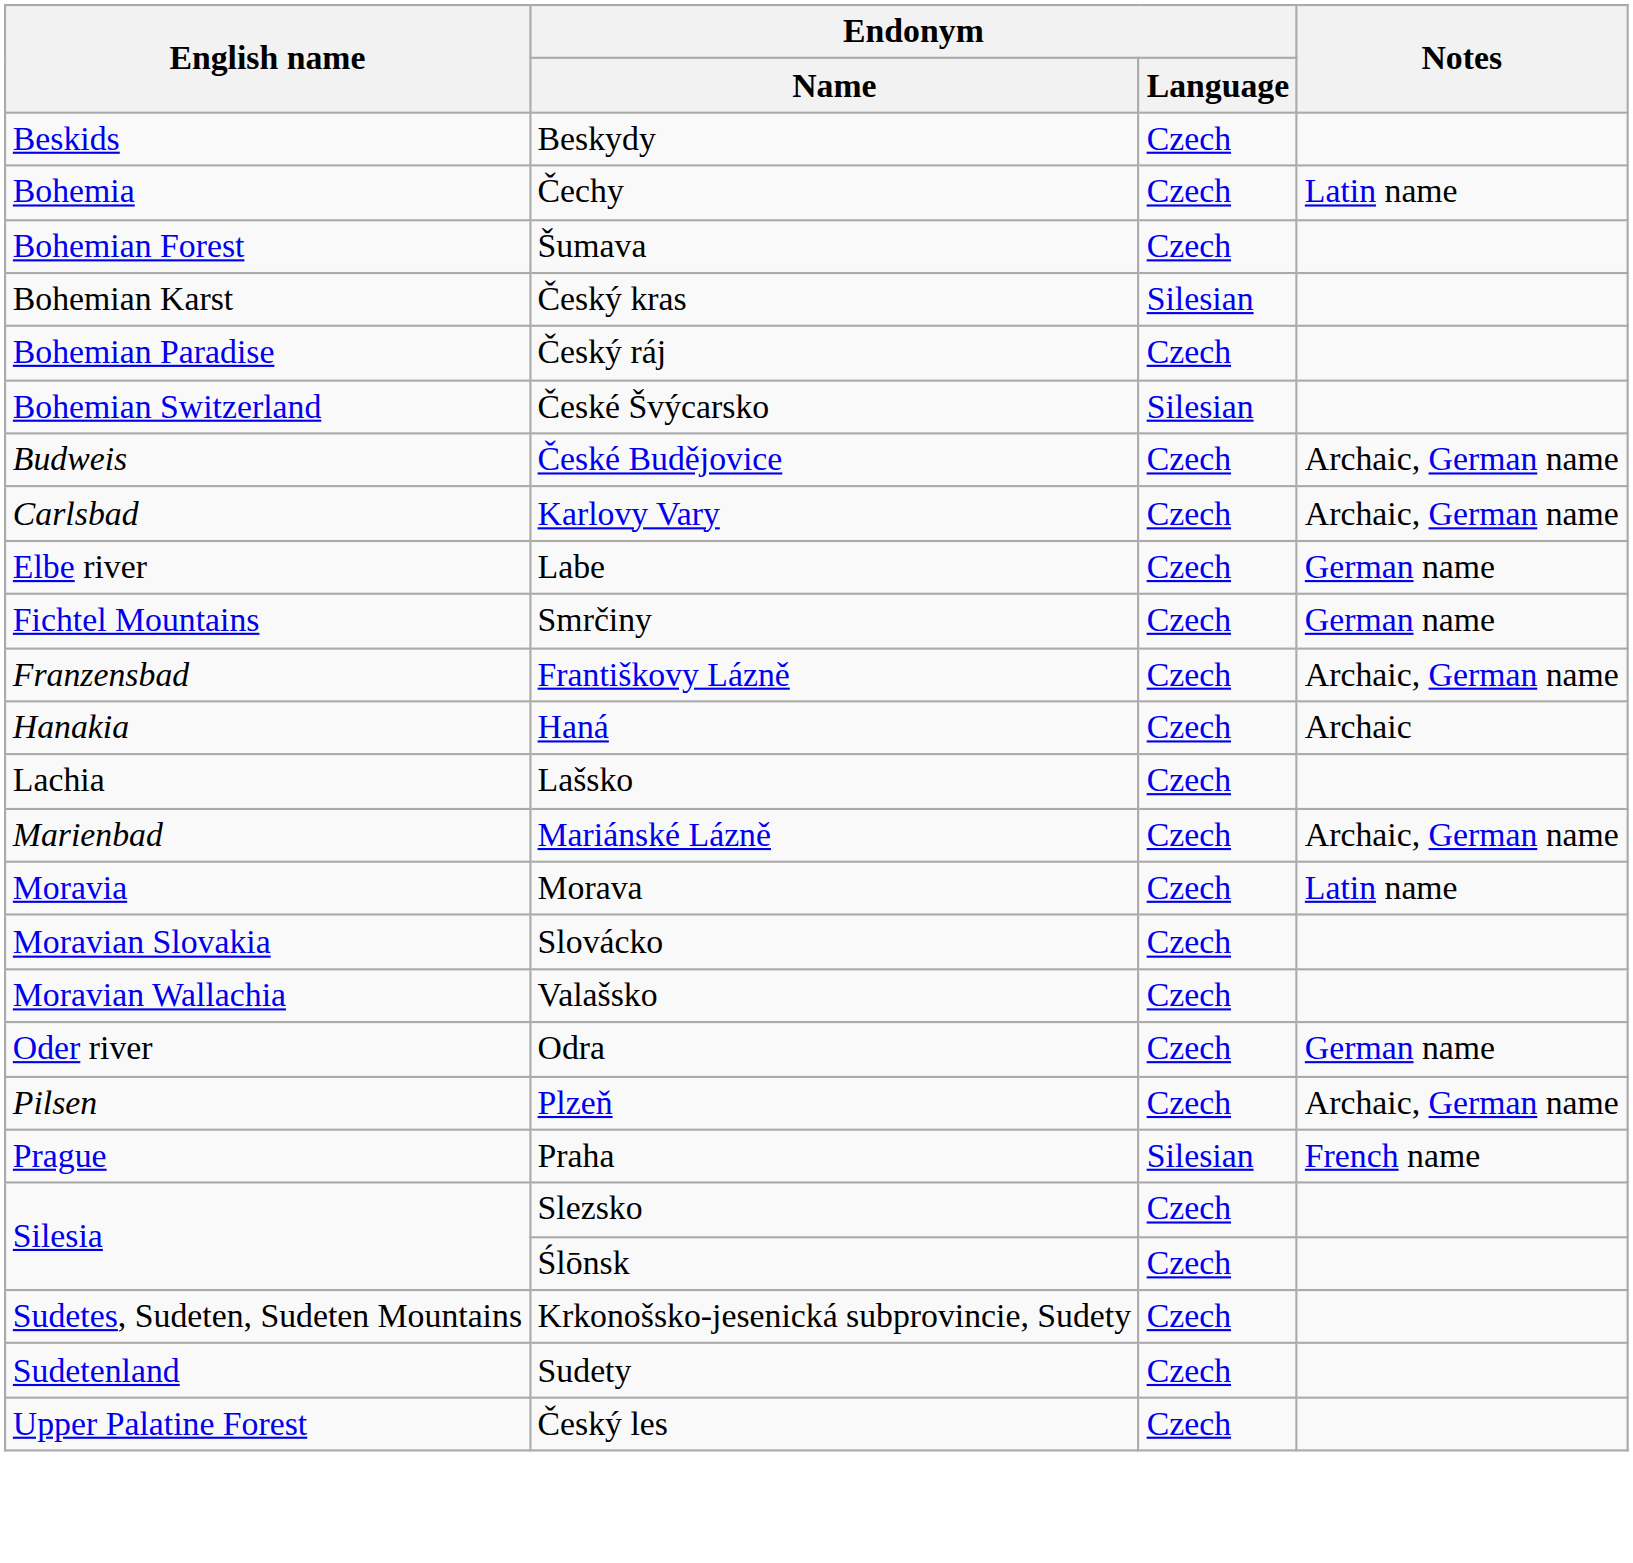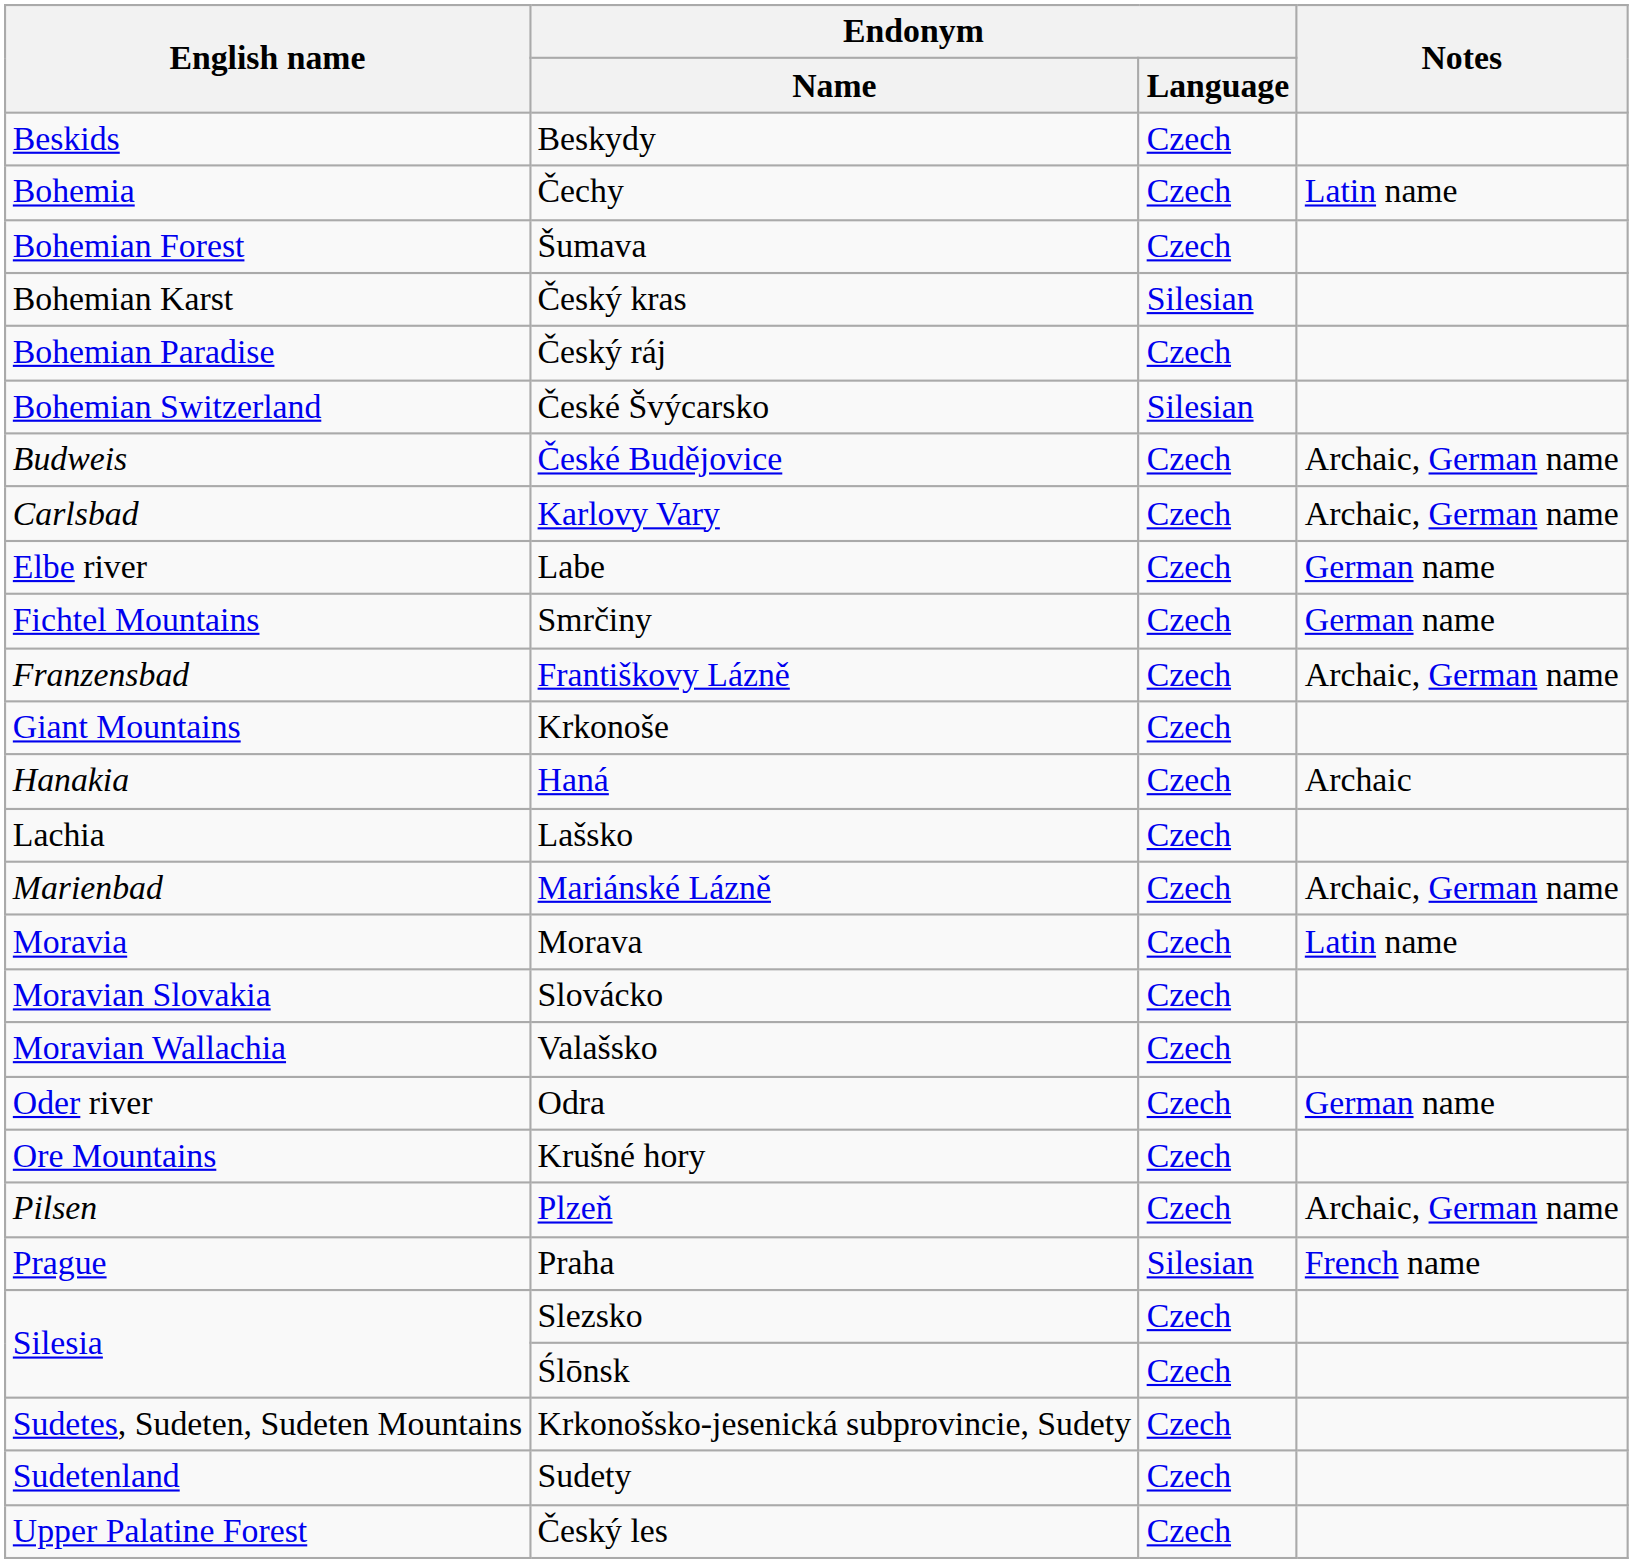+ row: Giant Mountains | Krkonoše | Czech
+ row: Ore Mountains | Krušné hory | Czech
